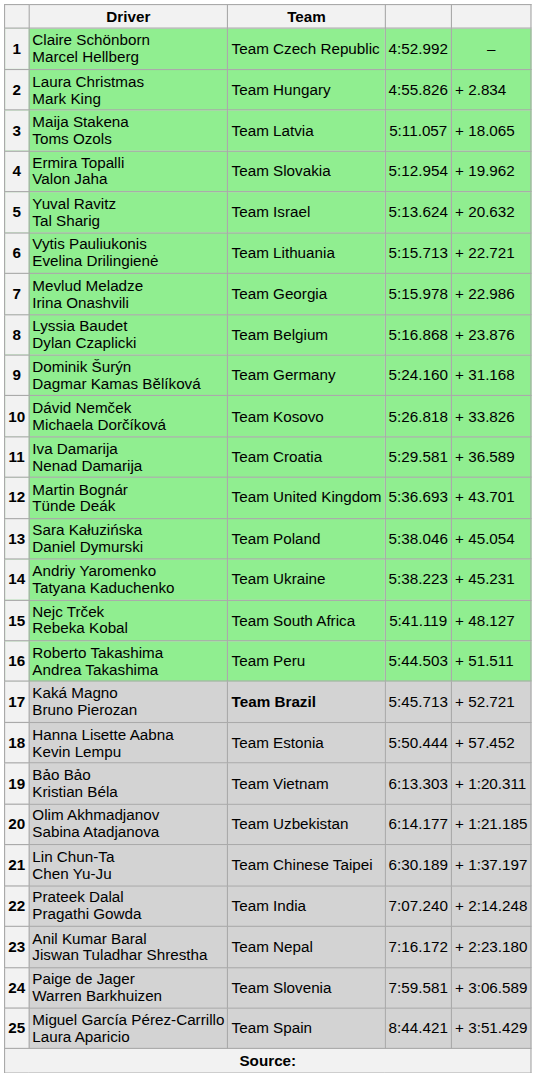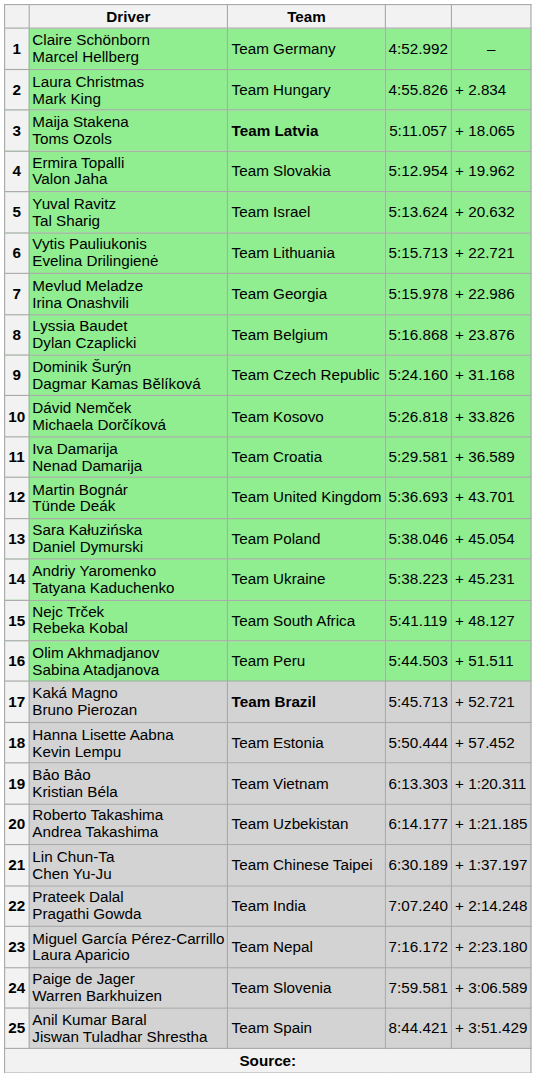1 | Team: Team Czech Republic -> Team Germany
3 | Team: normal -> bold
9 | Team: Team Germany -> Team Czech Republic
16 | Driver: Roberto Takashima Andrea Takashima -> Olim Akhmadjanov Sabina Atadjanova
20 | Driver: Olim Akhmadjanov Sabina Atadjanova -> Roberto Takashima Andrea Takashima
23 | Driver: Anil Kumar Baral Jiswan Tuladhar Shrestha -> Miguel García Pérez-Carrillo Laura Aparicio
25 | Driver: Miguel García Pérez-Carrillo Laura Aparicio -> Anil Kumar Baral Jiswan Tuladhar Shrestha
